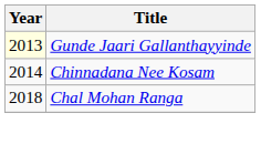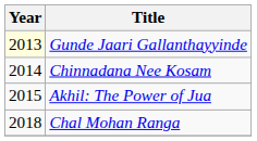+ row: 2015 | Akhil: The Power of Jua
